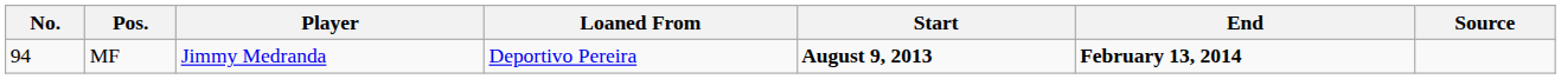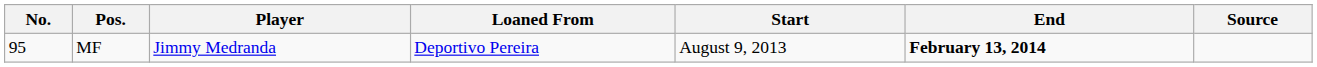MF | No.: 94 -> 95
MF | Start: bold -> normal
